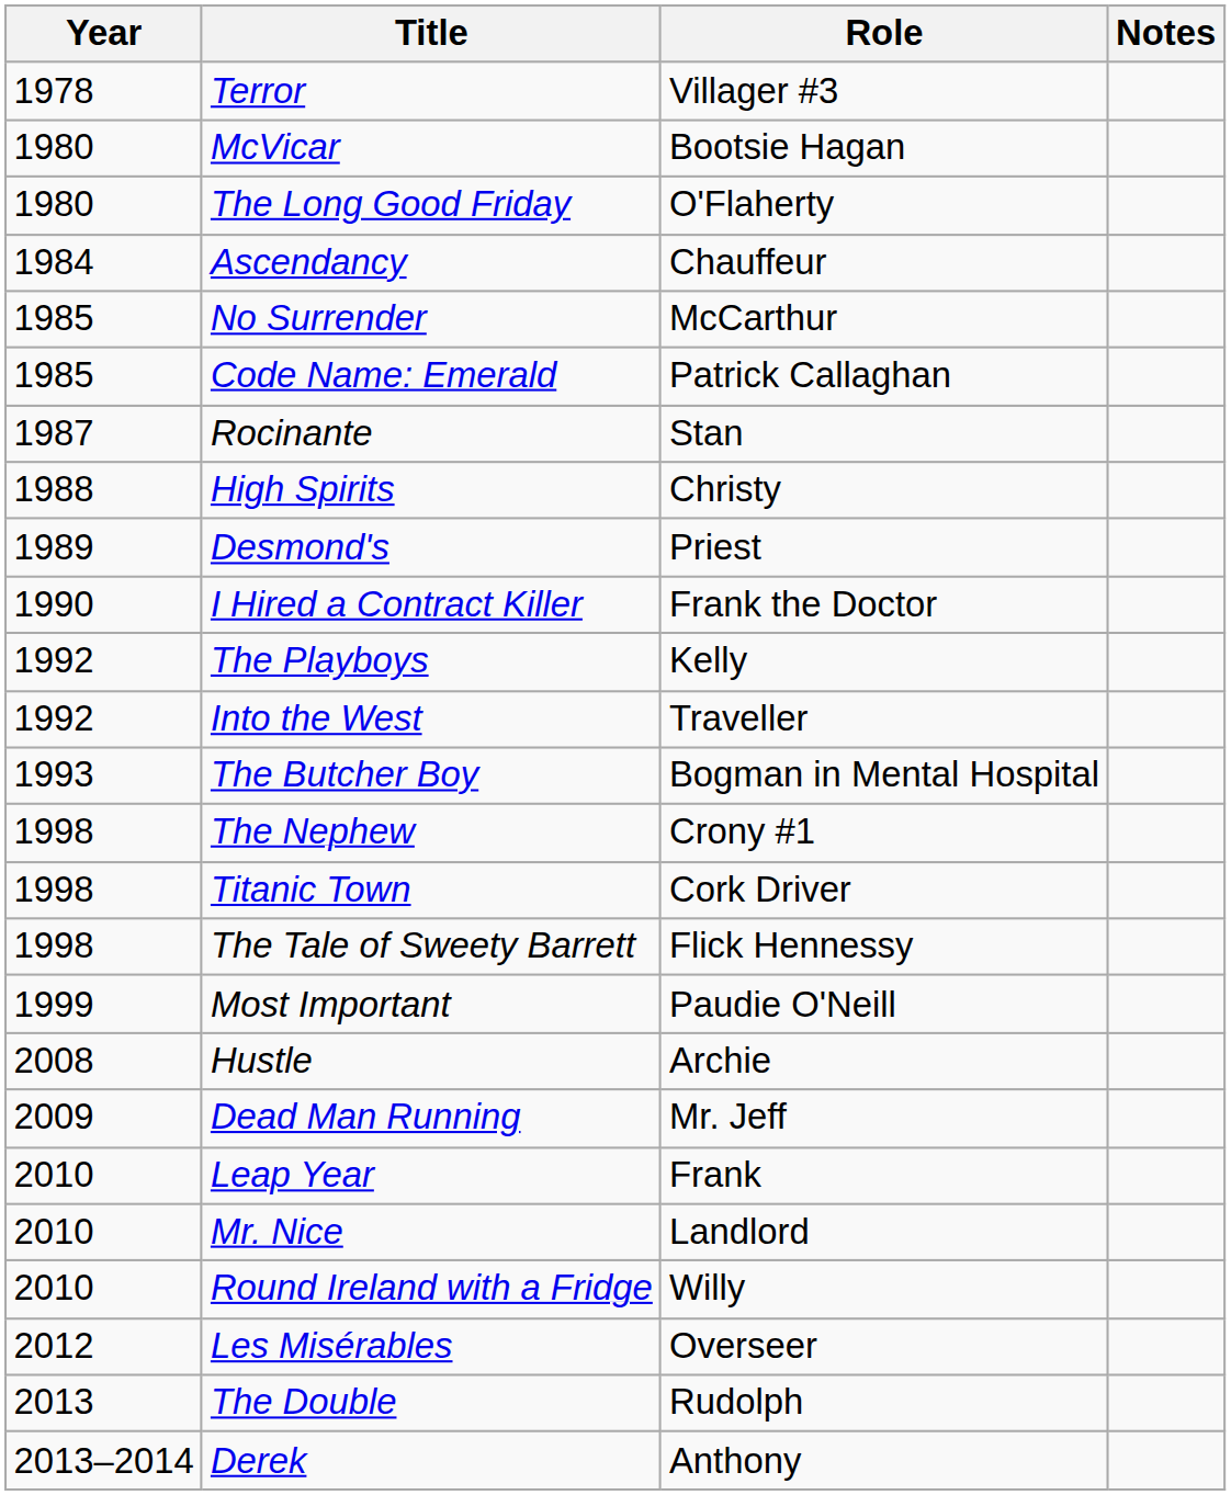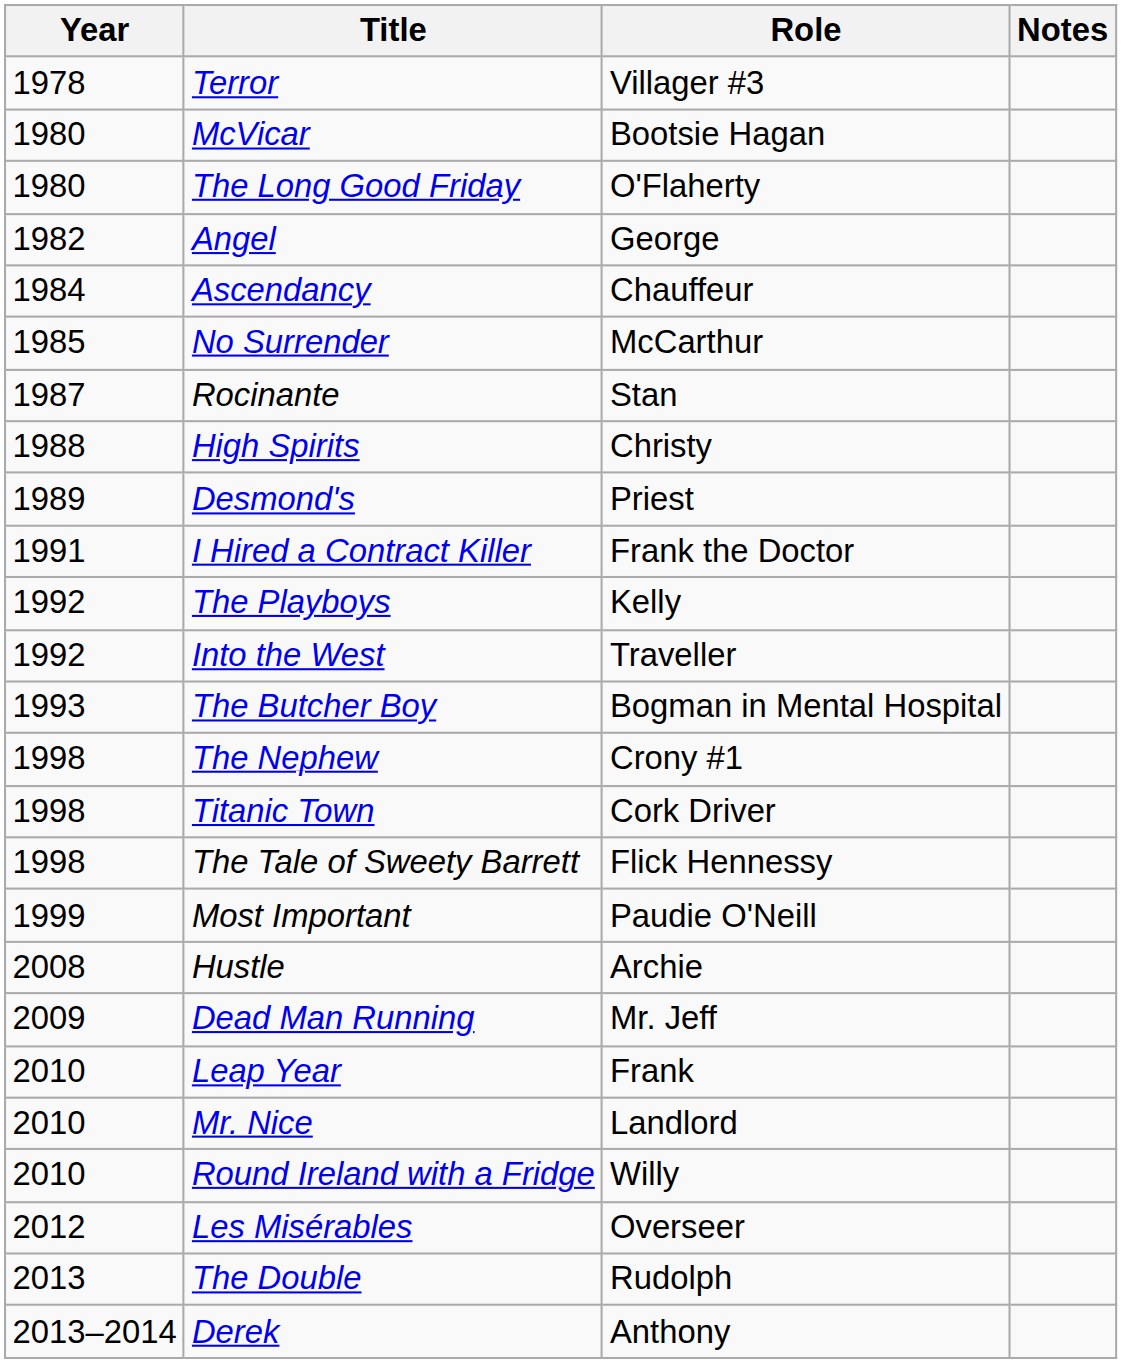+ row: 1982 | Angel | George
- row: 1985 | Code Name: Emerald | Patrick Callaghan
I Hired a Contract Killer | Year: 1990 -> 1991
